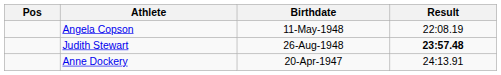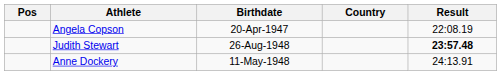+ column: Country
Angela Copson | Birthdate: 11-May-1948 -> 20-Apr-1947
Anne Dockery | Birthdate: 20-Apr-1947 -> 11-May-1948
